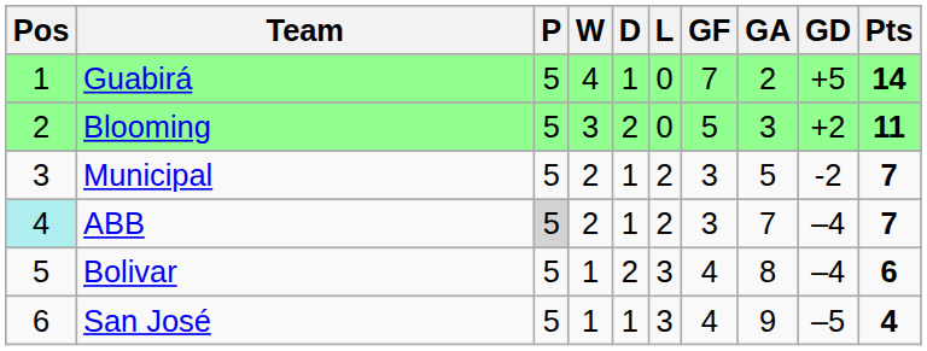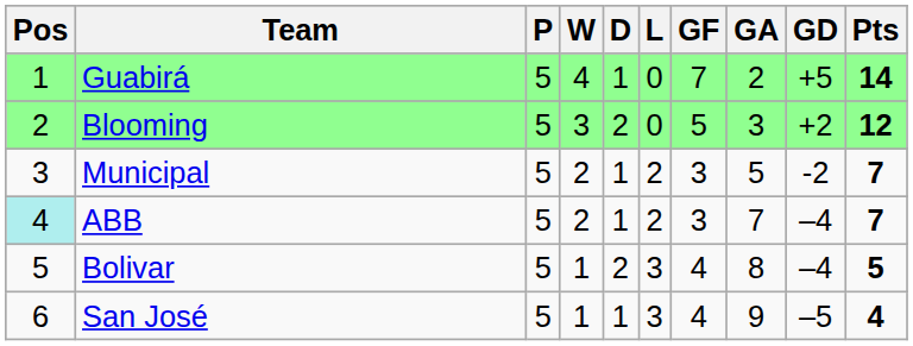Blooming | Pts: 11 -> 12
ABB | P: lightgrey background -> no background
Bolivar | Pts: 6 -> 5
